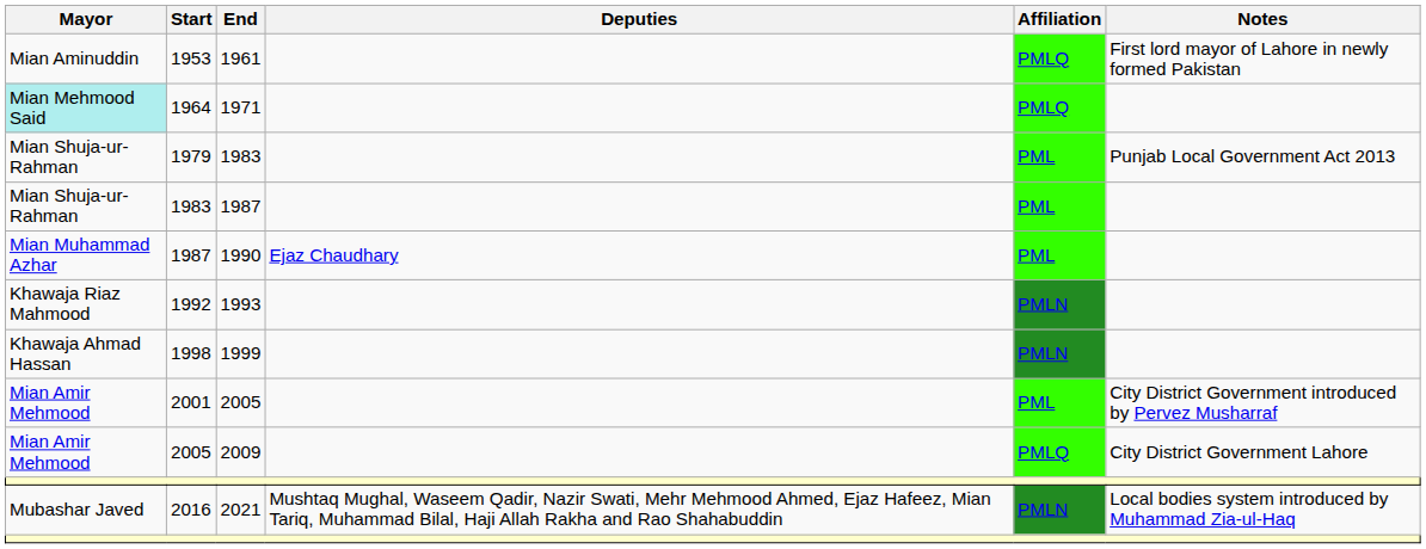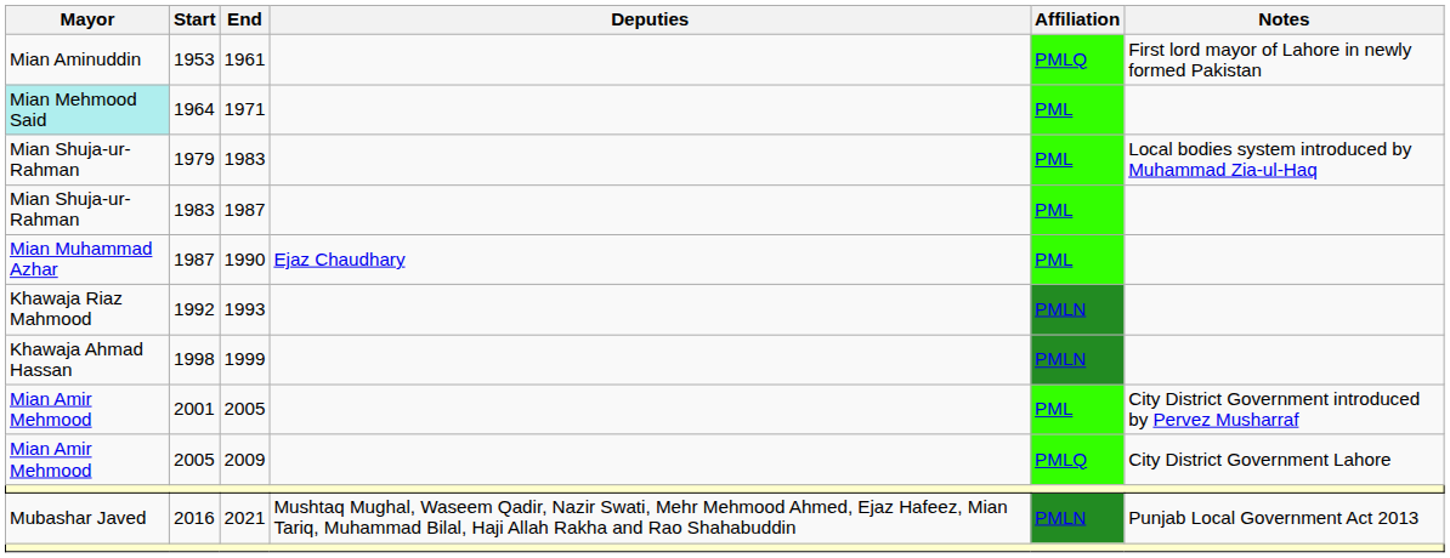1964 | Affiliation: PMLQ -> PML
1979 | Notes: Punjab Local Government Act 2013 -> Local bodies system introduced by Muhammad Zia-ul-Haq
2016 | Notes: Local bodies system introduced by Muhammad Zia-ul-Haq -> Punjab Local Government Act 2013
